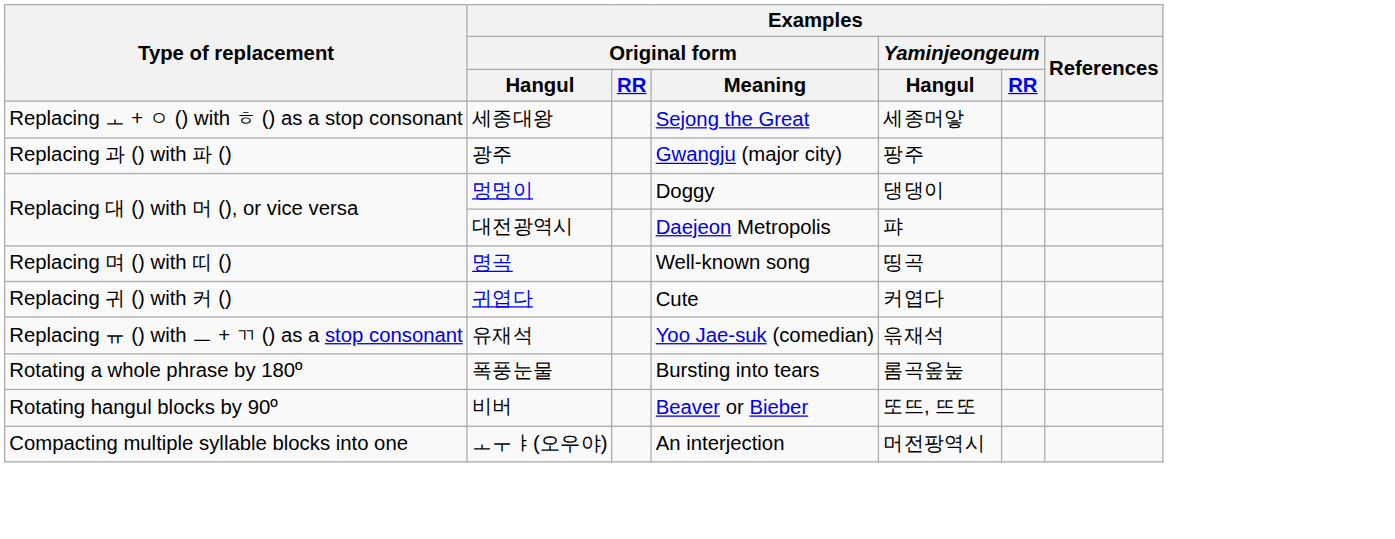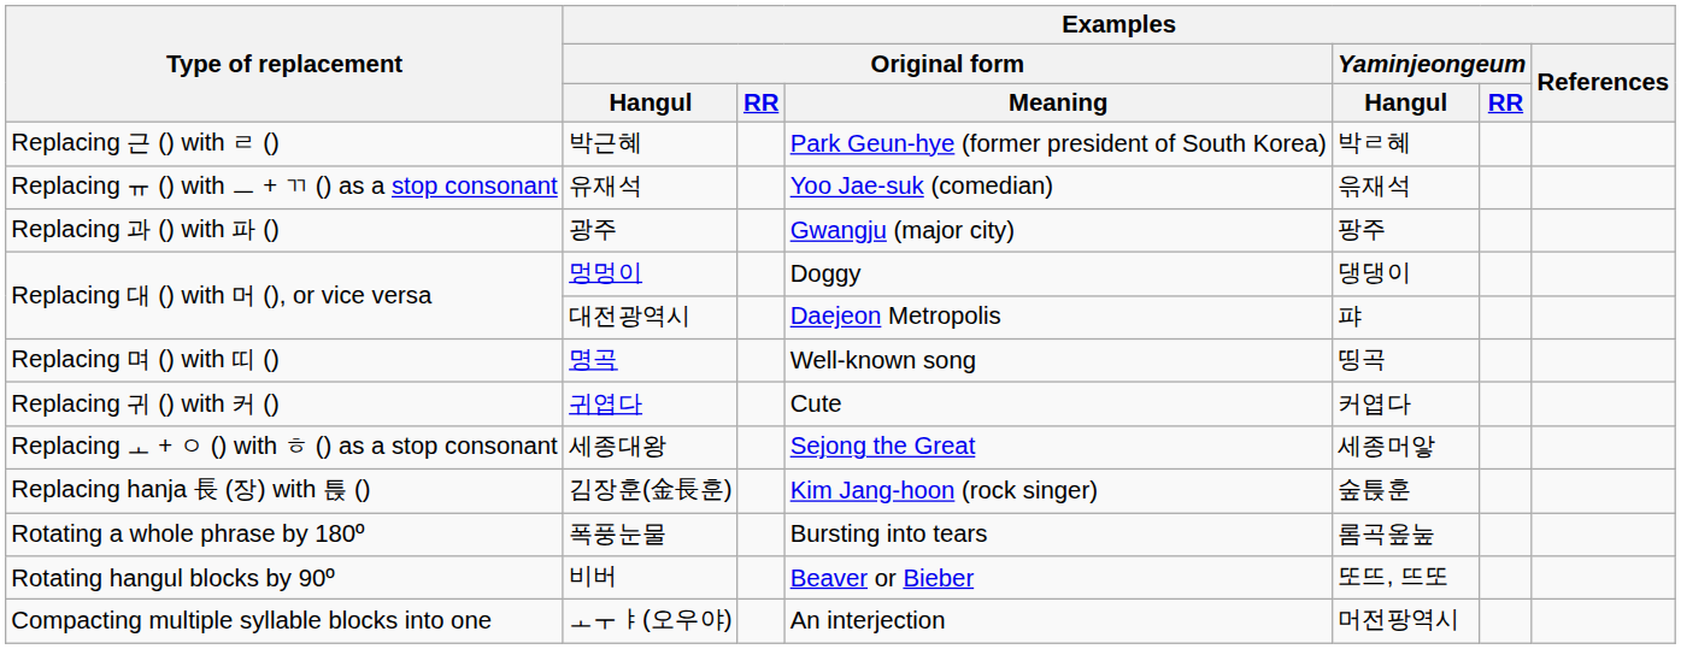+ row: Replacing 근 () with ㄹ () | 박근혜 | Park Geun-hye (former president of South Korea) | 박ㄹ혜
rows swapped: 유재석 <-> 세종대왕
+ row: Replacing hanja 長 (장) with 튽 () | 김장훈(金長훈) | Kim Jang-hoon (rock singer) | 숲튽훈
